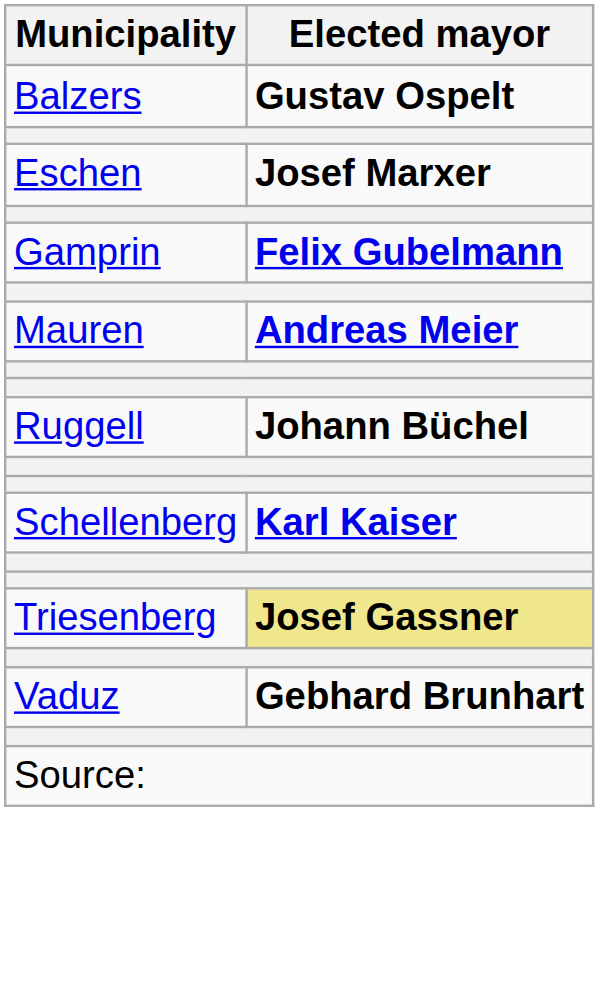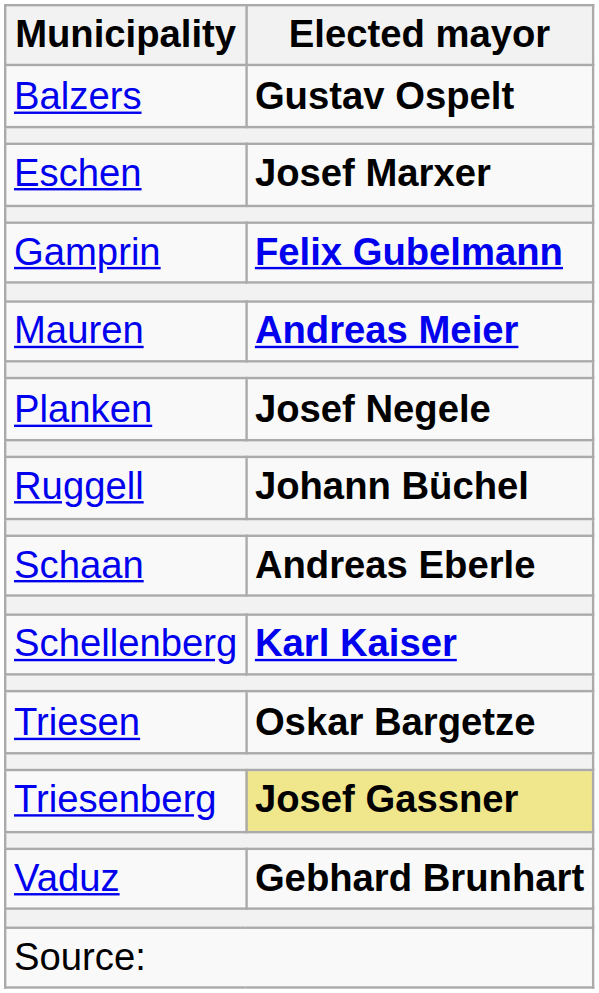+ row: Planken | Josef Negele
+ row: Schaan | Andreas Eberle
+ row: Triesen | Oskar Bargetze
